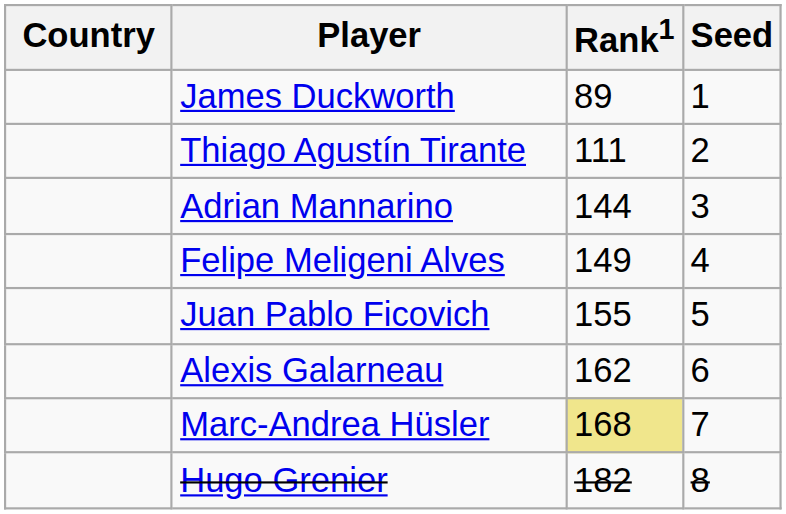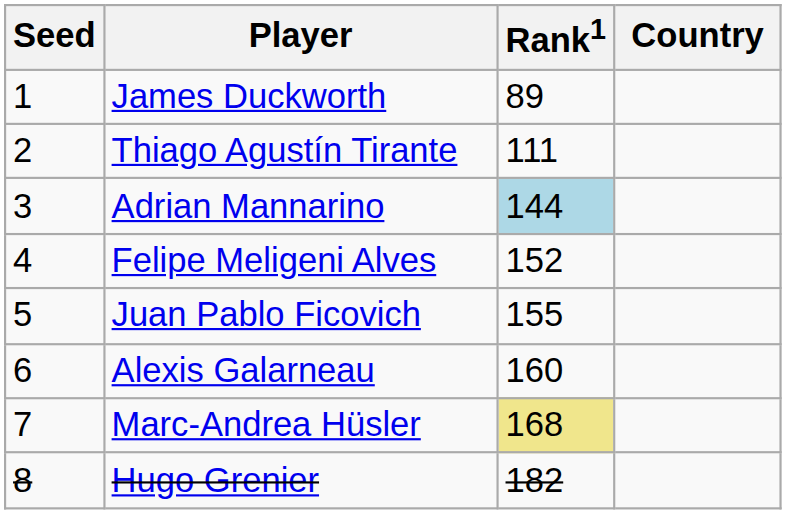columns swapped: Country <-> Seed
Adrian Mannarino | Rank1: no background -> lightblue background
Felipe Meligeni Alves | Rank1: 149 -> 152
Alexis Galarneau | Rank1: 162 -> 160
